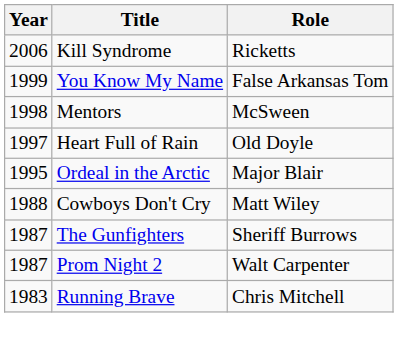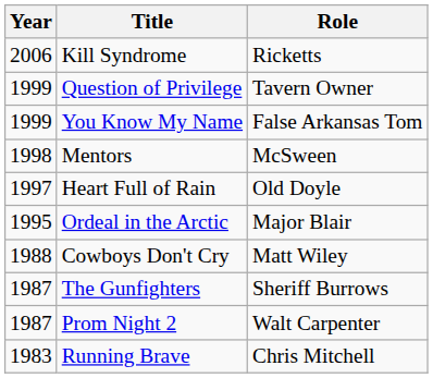+ row: 1999 | Question of Privilege | Tavern Owner
